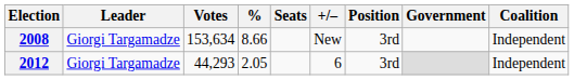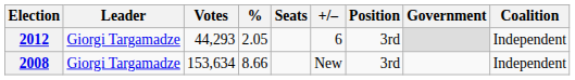rows swapped: 2008 <-> 2012
